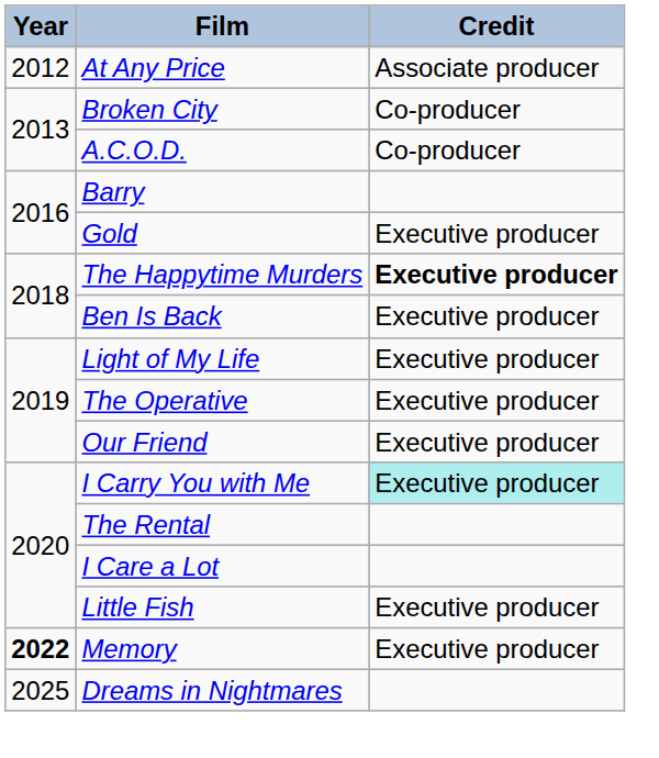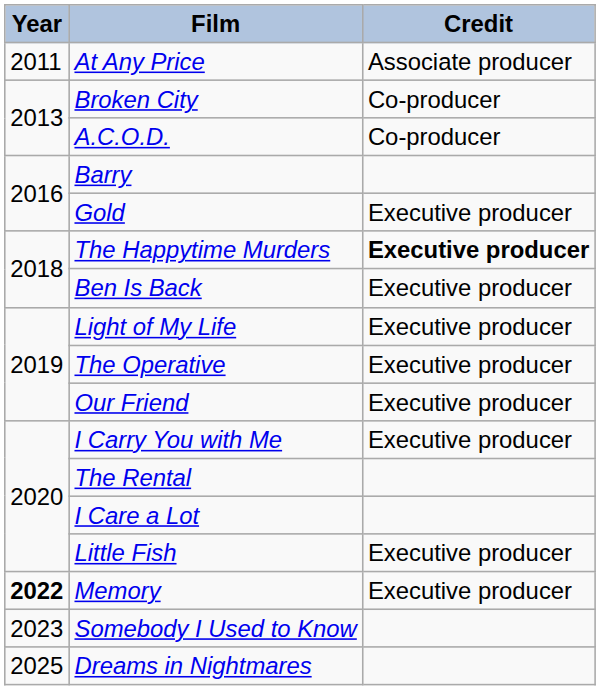At Any Price | Year: 2012 -> 2011
I Carry You with Me | Credit: paleturquoise background -> no background
+ row: 2023 | Somebody I Used to Know
